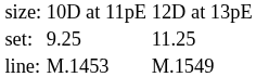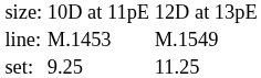rows swapped: set: <-> line:
